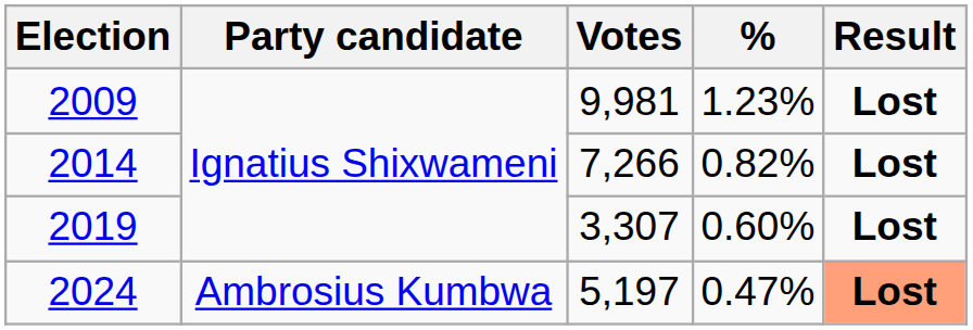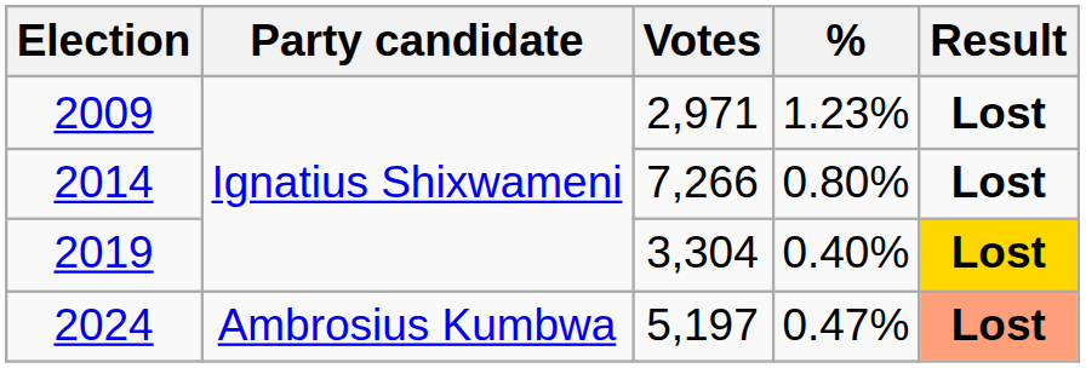2009 | Votes: 9,981 -> 2,971
2014 | %: 0.82% -> 0.80%
2019 | Votes: 3,307 -> 3,304
2019 | %: 0.60% -> 0.40%
2019 | Result: no background -> gold background
